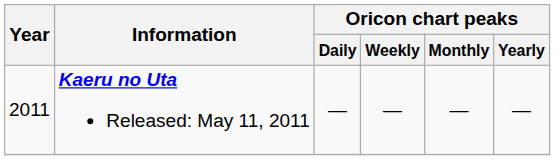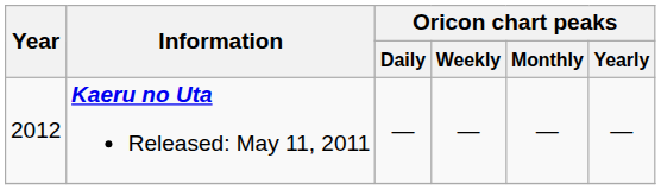Kaeru no Uta Released: May 11, 2011 | Year: 2011 -> 2012
